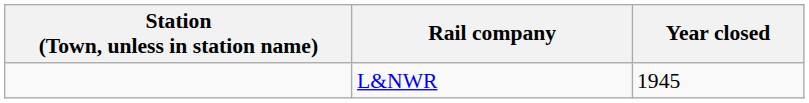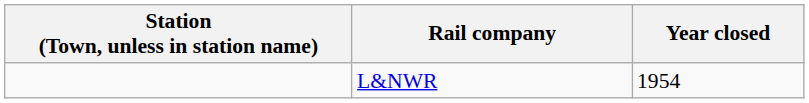L&NWR | Year closed: 1945 -> 1954
